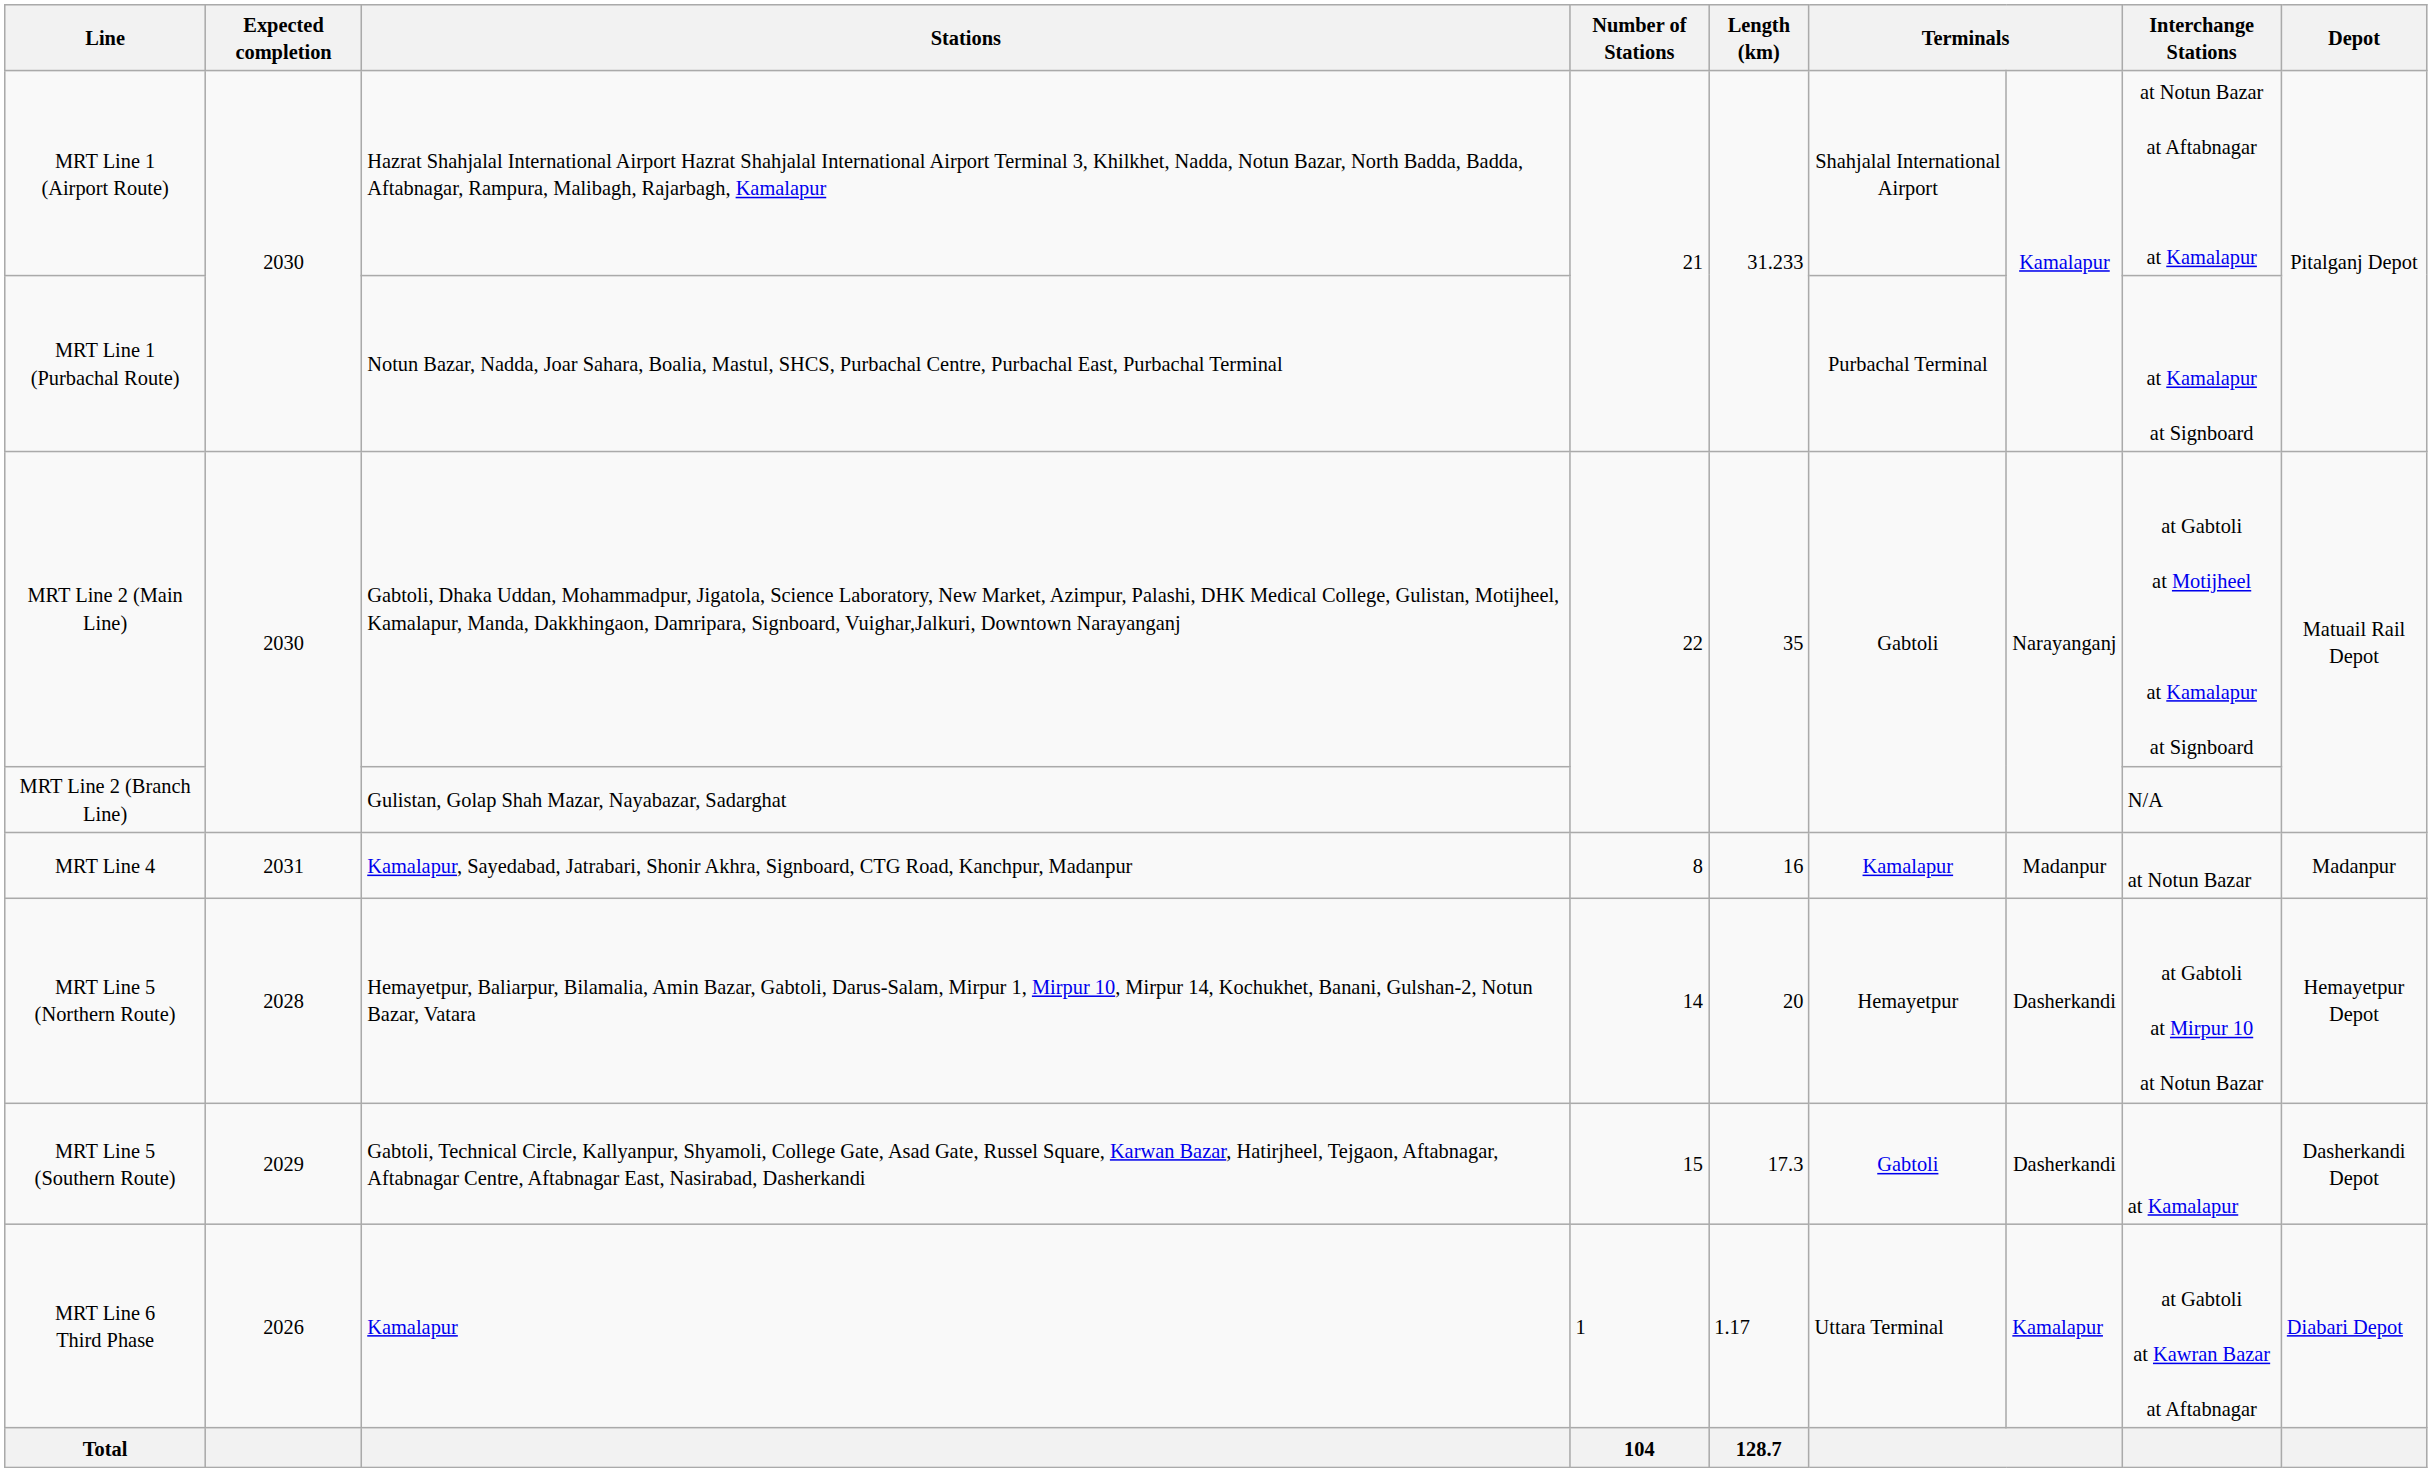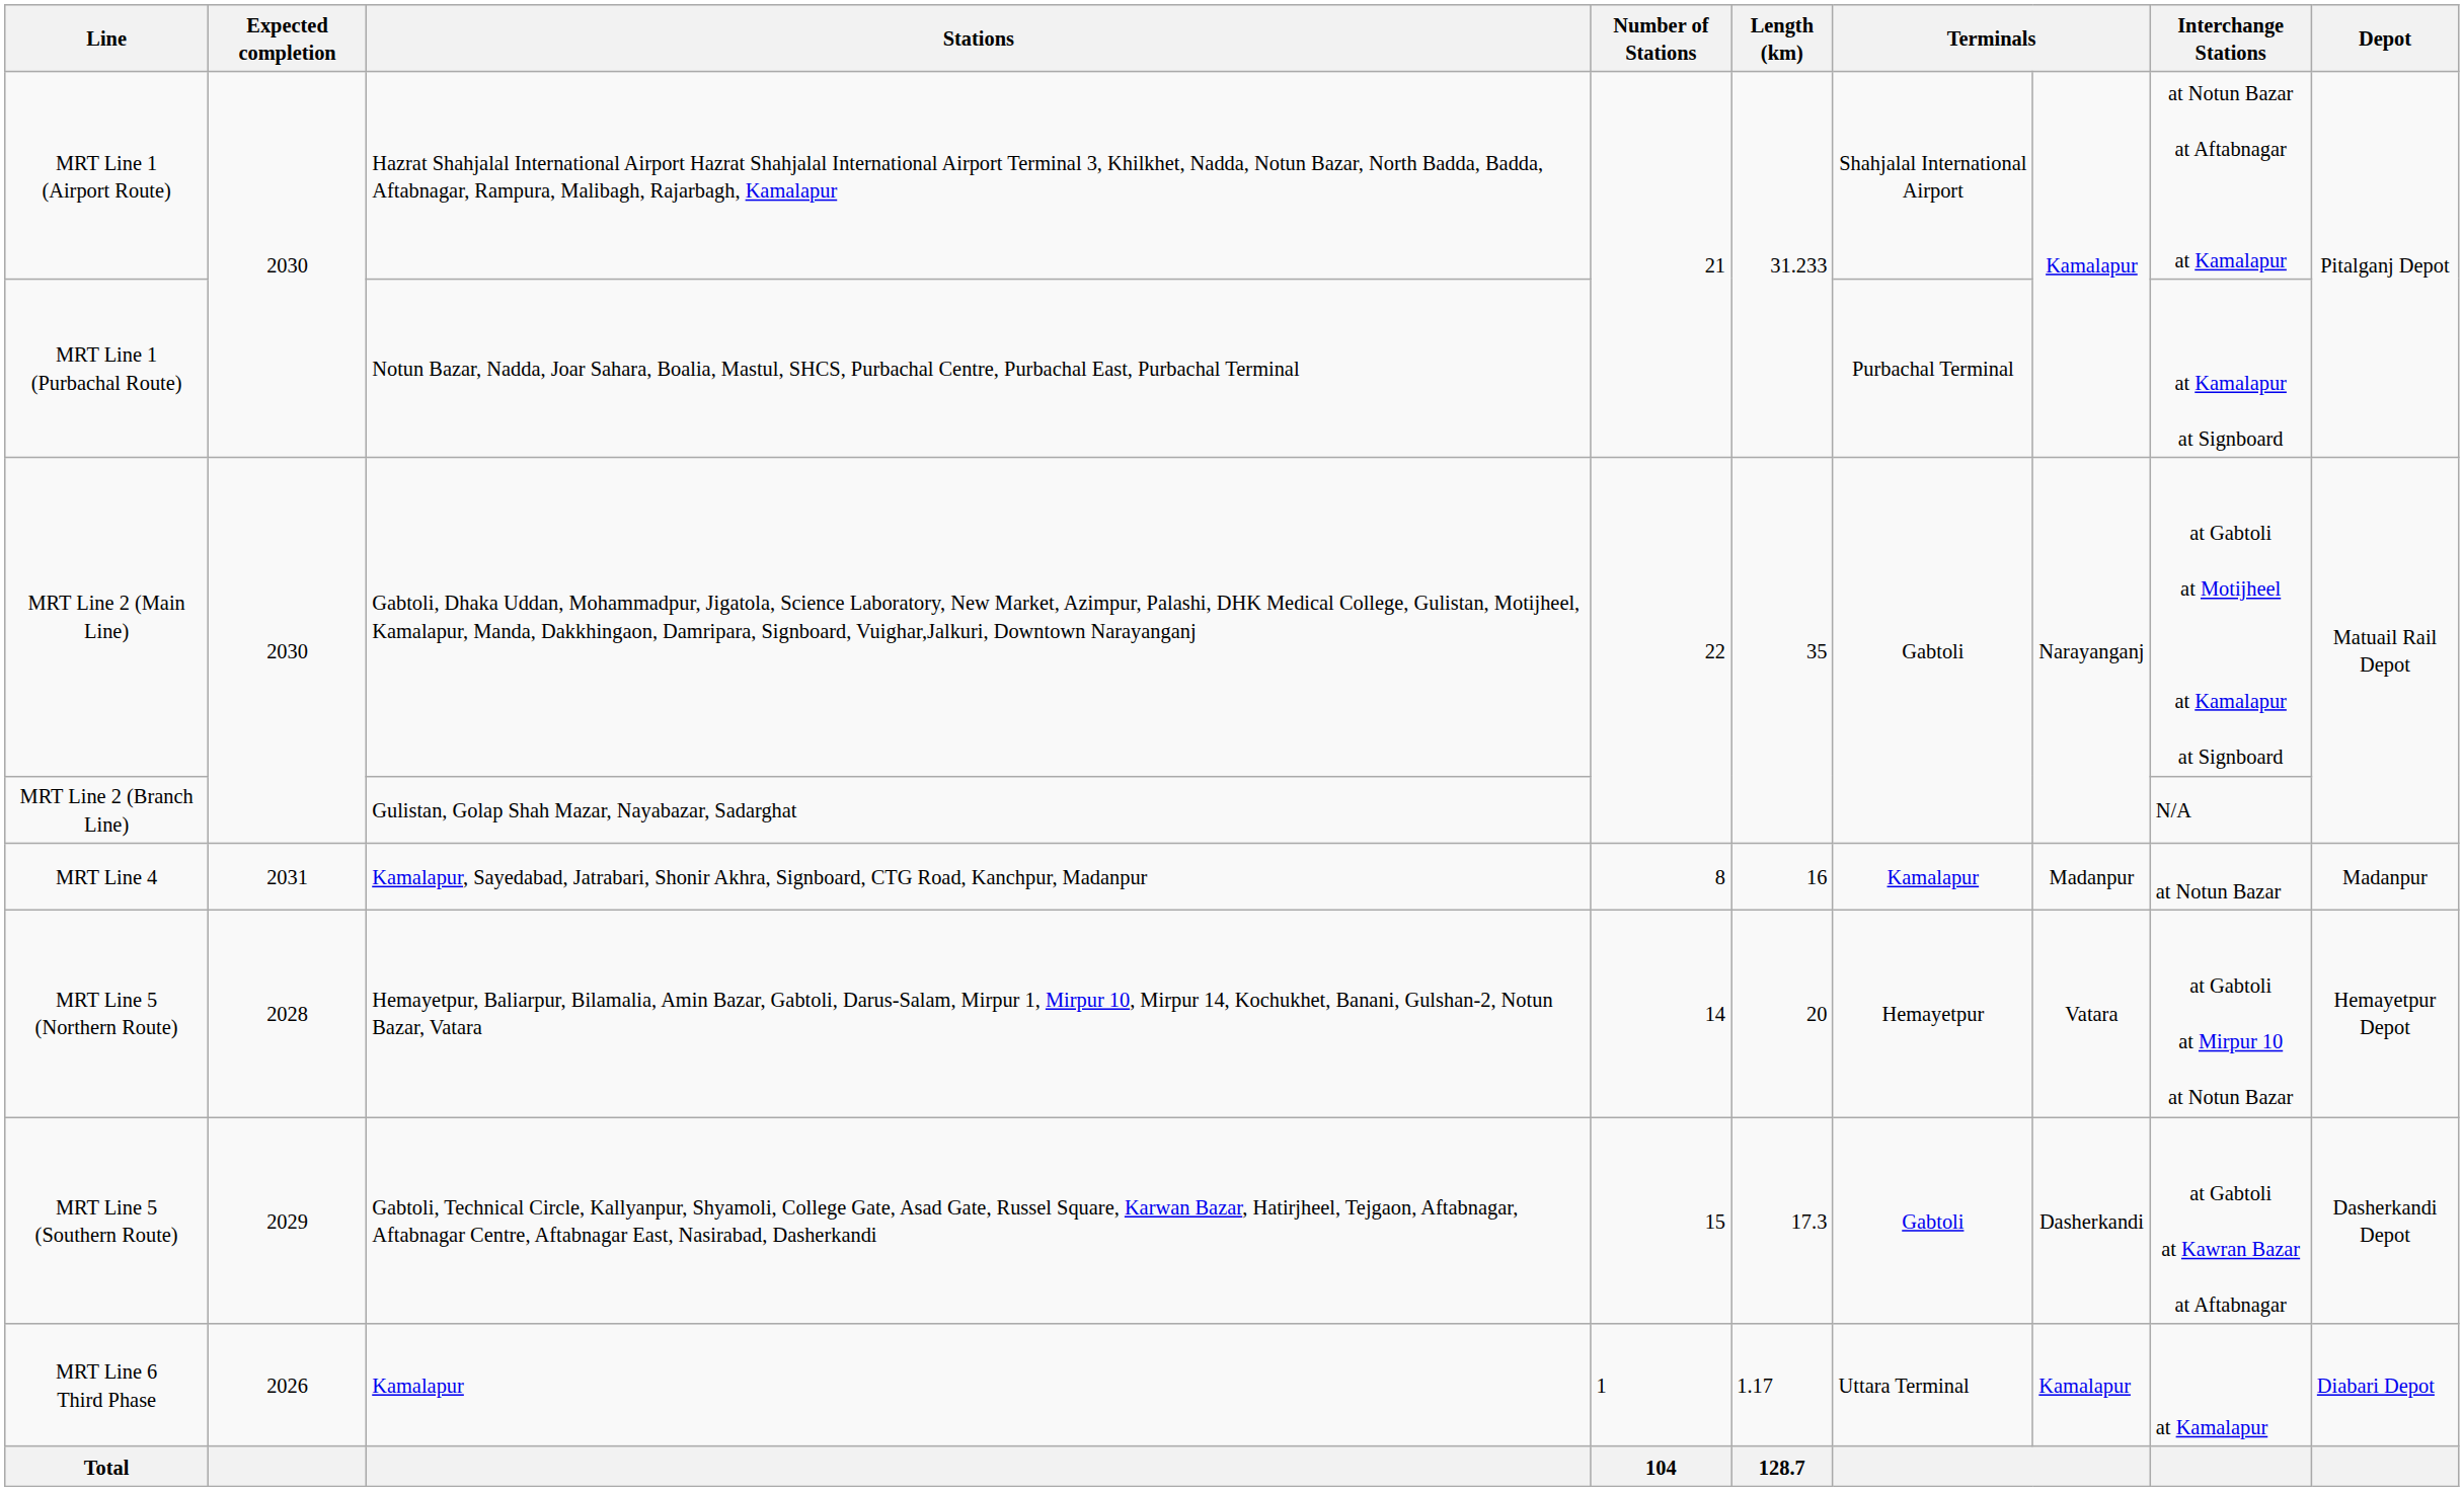MRT Line 5 (Northern Route) | column 7: Dasherkandi -> Vatara
MRT Line 5 (Southern Route) | Interchange Stations: at Kamalapur -> at Gabtoli at Kawran Bazar at Aftabnagar
MRT Line 6 Third Phase | Interchange Stations: at Gabtoli at Kawran Bazar at Aftabnagar -> at Kamalapur
